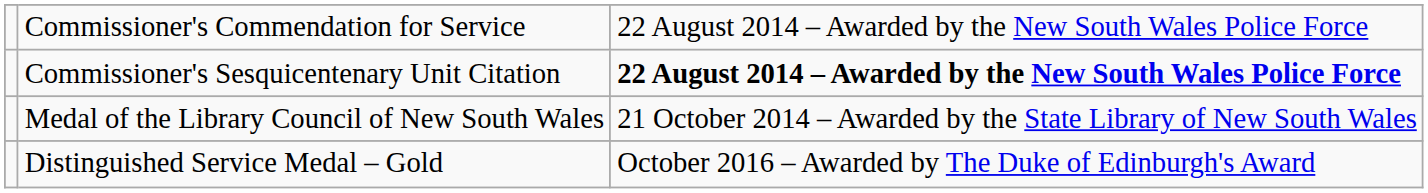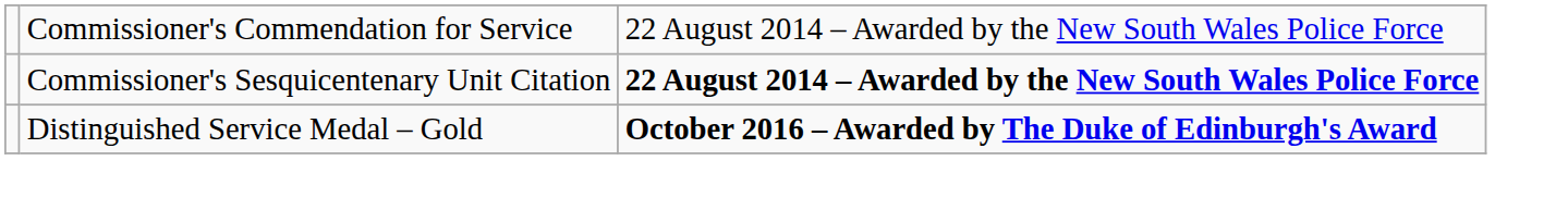- row: Medal of the Library Council of New South Wales | 21 October 2014 – Awarded by the State Library of New South Wales
Distinguished Service Medal – Gold | column 3: normal -> bold
